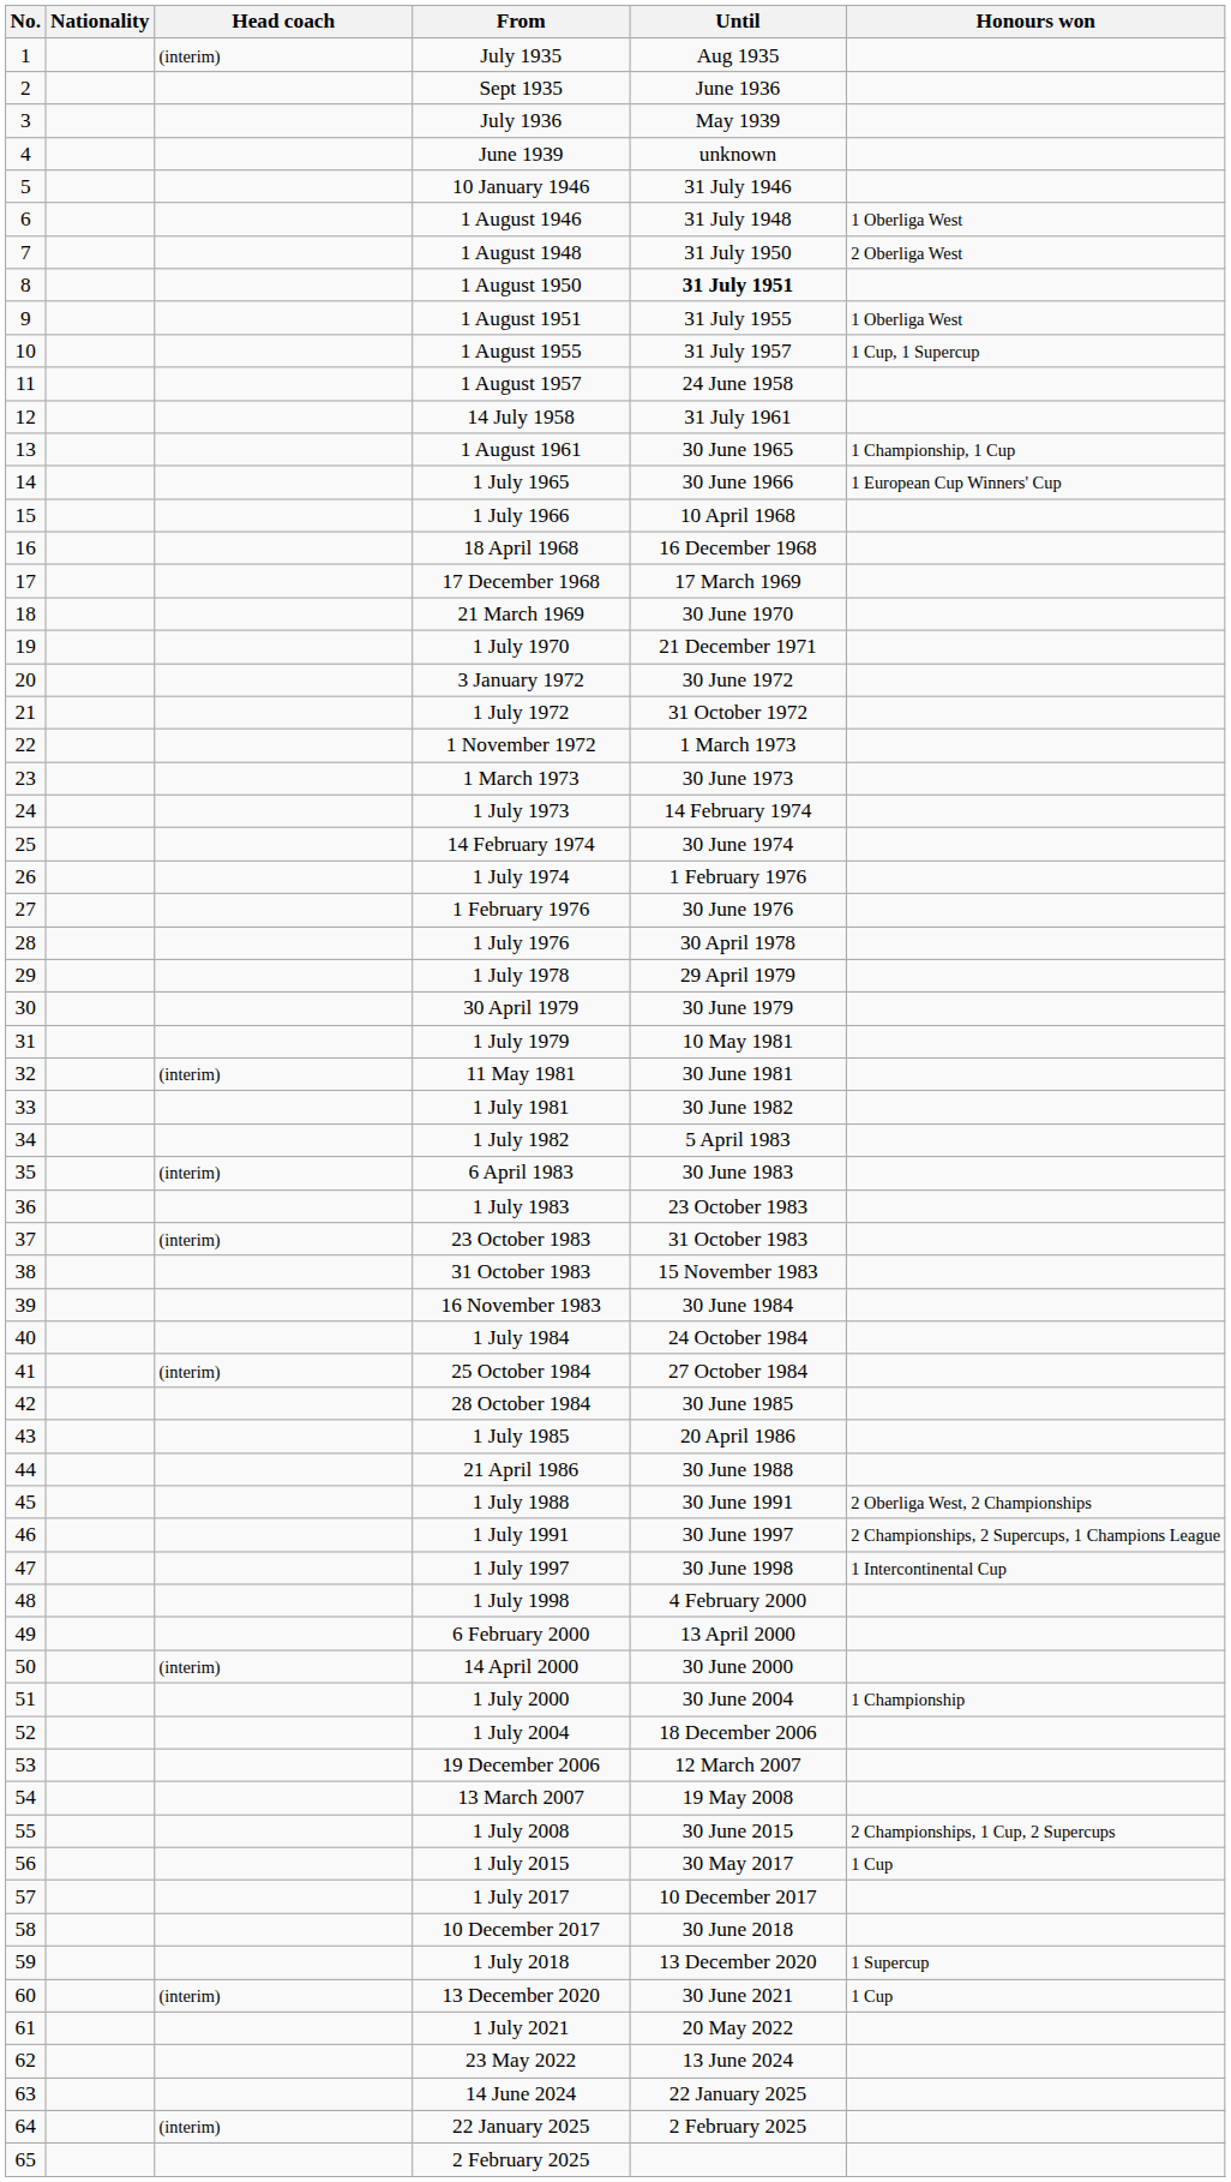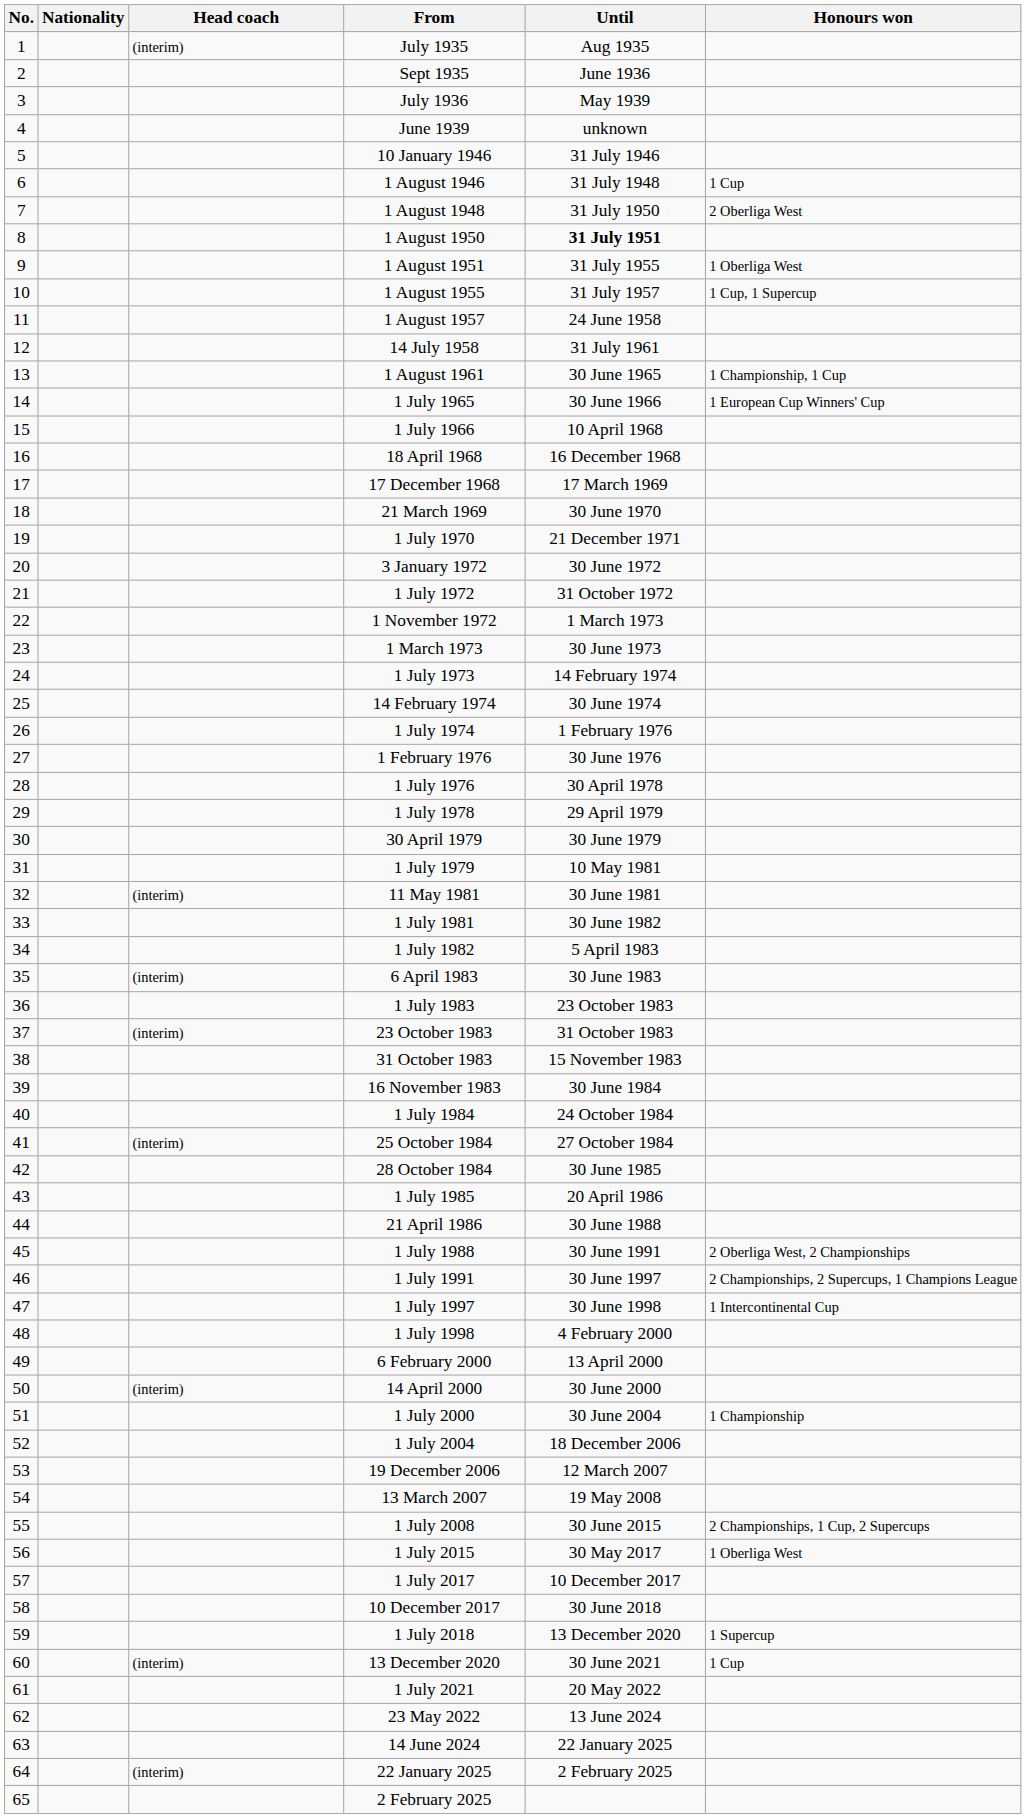1 August 1946 | Honours won: 1 Oberliga West -> 1 Cup
1 July 2015 | Honours won: 1 Cup -> 1 Oberliga West
